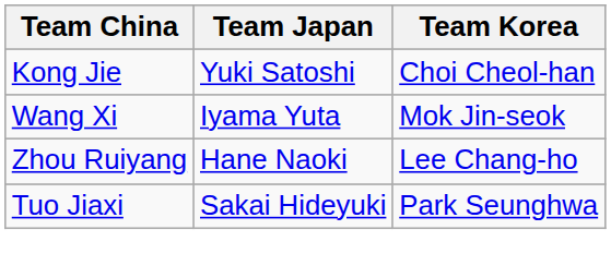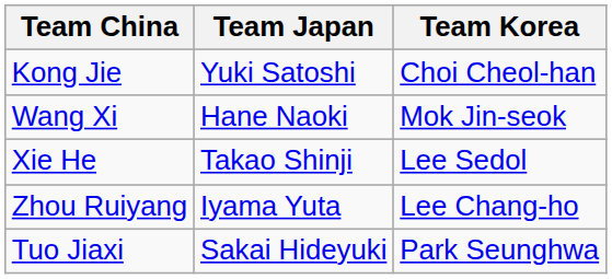Wang Xi | Team Japan: Iyama Yuta -> Hane Naoki
+ row: Xie He | Takao Shinji | Lee Sedol
Zhou Ruiyang | Team Japan: Hane Naoki -> Iyama Yuta
